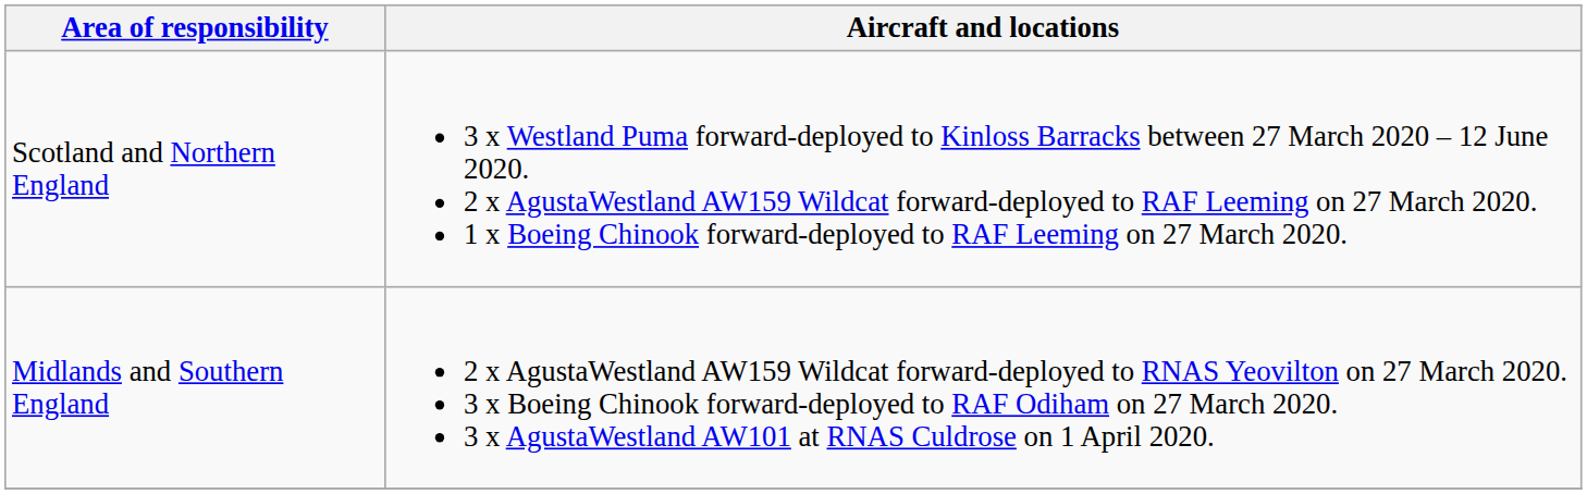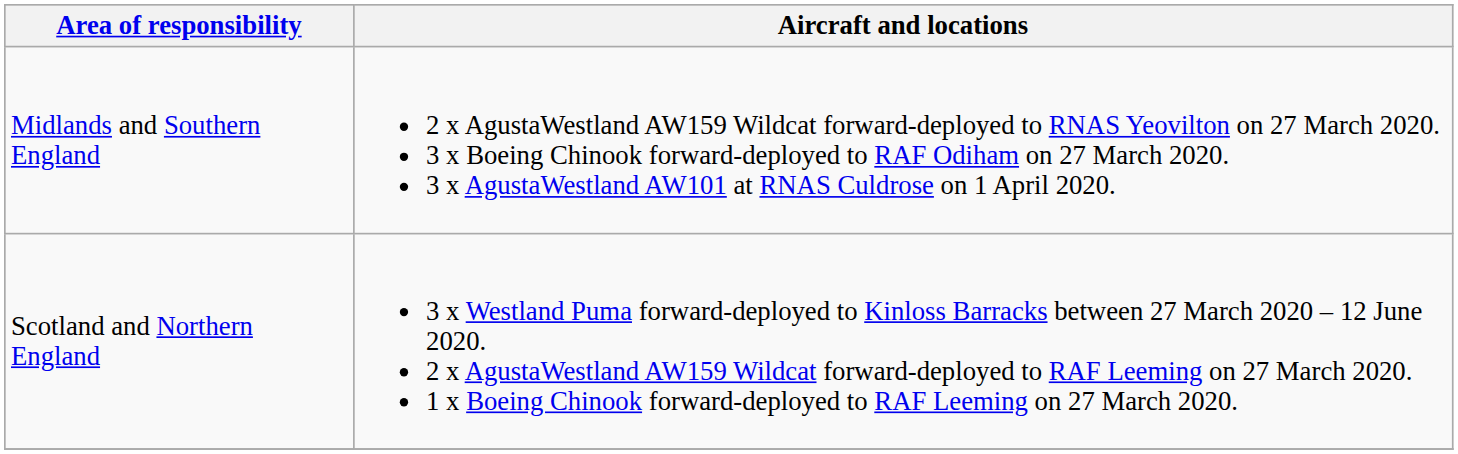rows swapped: Scotland and Northern England <-> Midlands and Southern England
